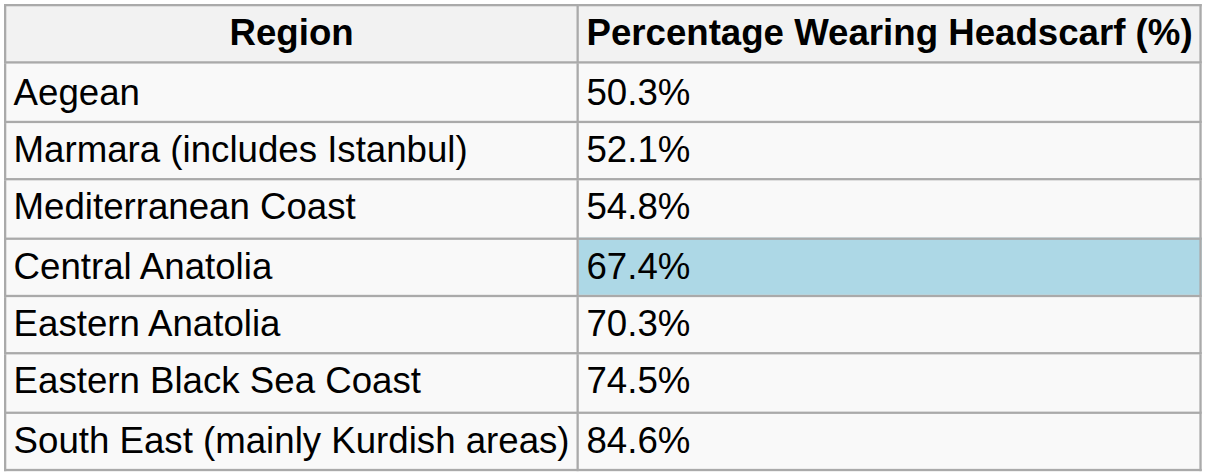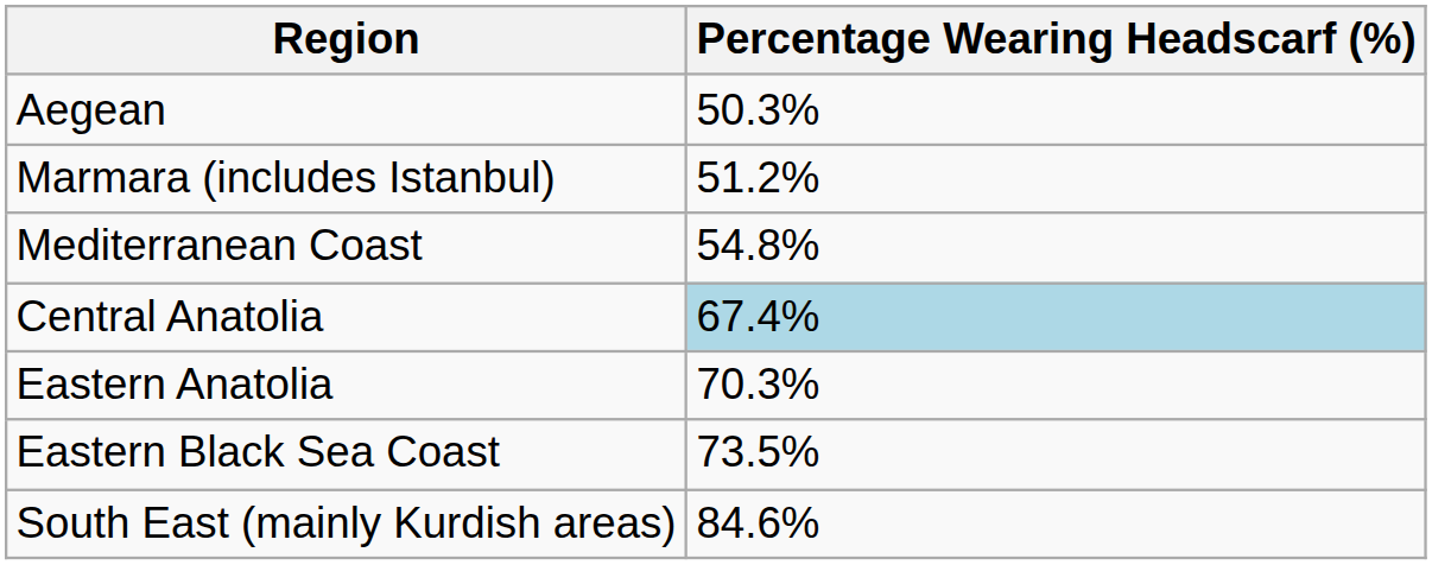Marmara (includes Istanbul) | Percentage Wearing Headscarf (%): 52.1% -> 51.2%
Eastern Black Sea Coast | Percentage Wearing Headscarf (%): 74.5% -> 73.5%
